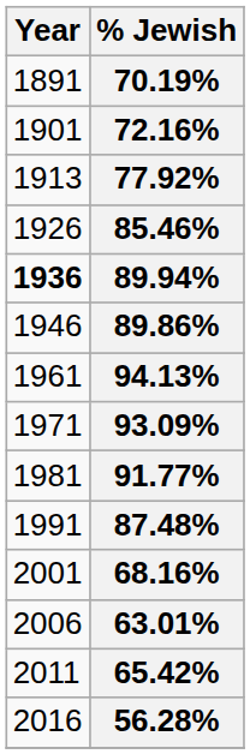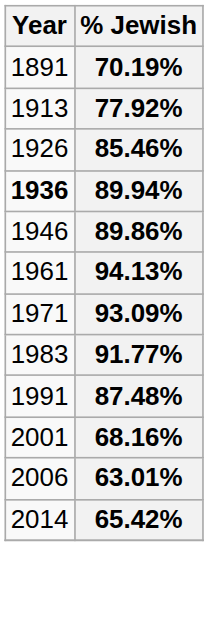- row: 1901 | 72.16%
91.77% | Year: 1981 -> 1983
65.42% | Year: 2011 -> 2014
- row: 2016 | 56.28%
